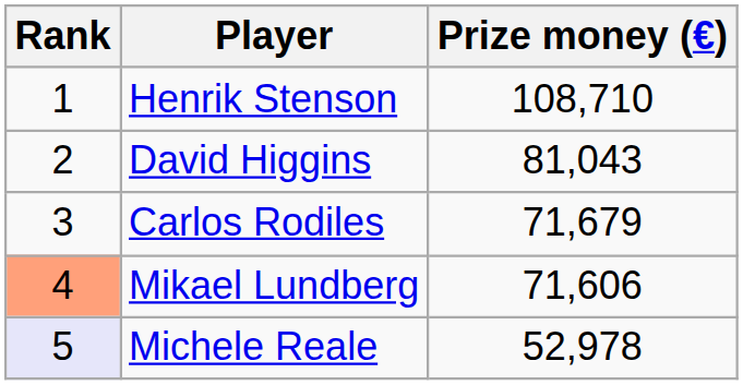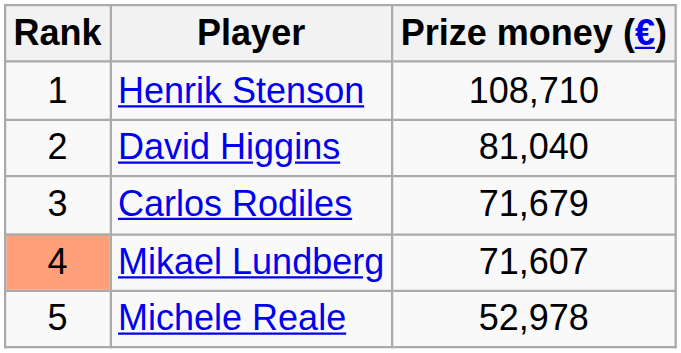David Higgins | Prize money (€): 81,043 -> 81,040
Mikael Lundberg | Prize money (€): 71,606 -> 71,607
Michele Reale | Rank: lavender background -> no background
